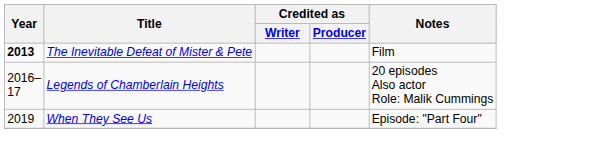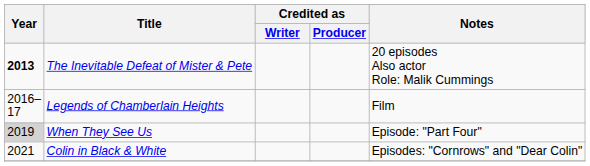The Inevitable Defeat of Mister & Pete | Notes: Film -> 20 episodes Also actor Role: Malik Cummings
Legends of Chamberlain Heights | Notes: 20 episodes Also actor Role: Malik Cummings -> Film
When They See Us | Year: no background -> lightgrey background
+ row: 2021 | Colin in Black & White | Episodes: "Cornrows" and "Dear Colin"
